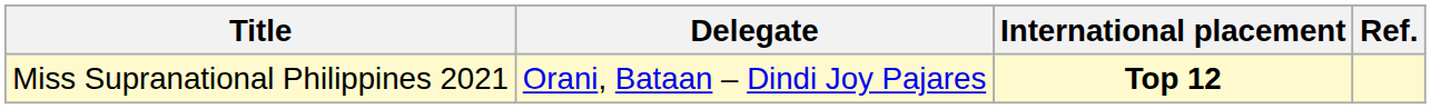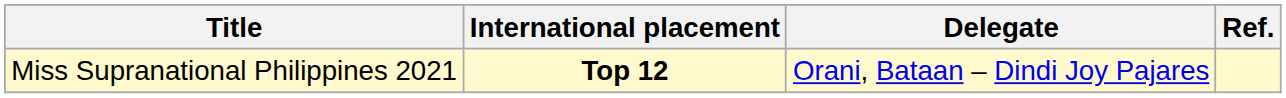columns swapped: Delegate <-> International placement
